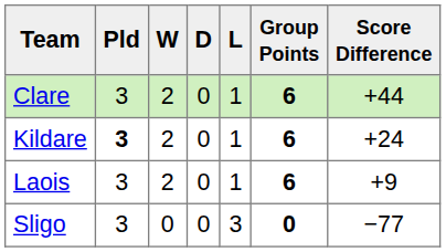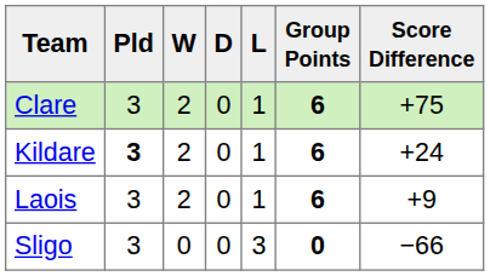Clare | Score Difference: +44 -> +75
Sligo | Score Difference: −77 -> −66
